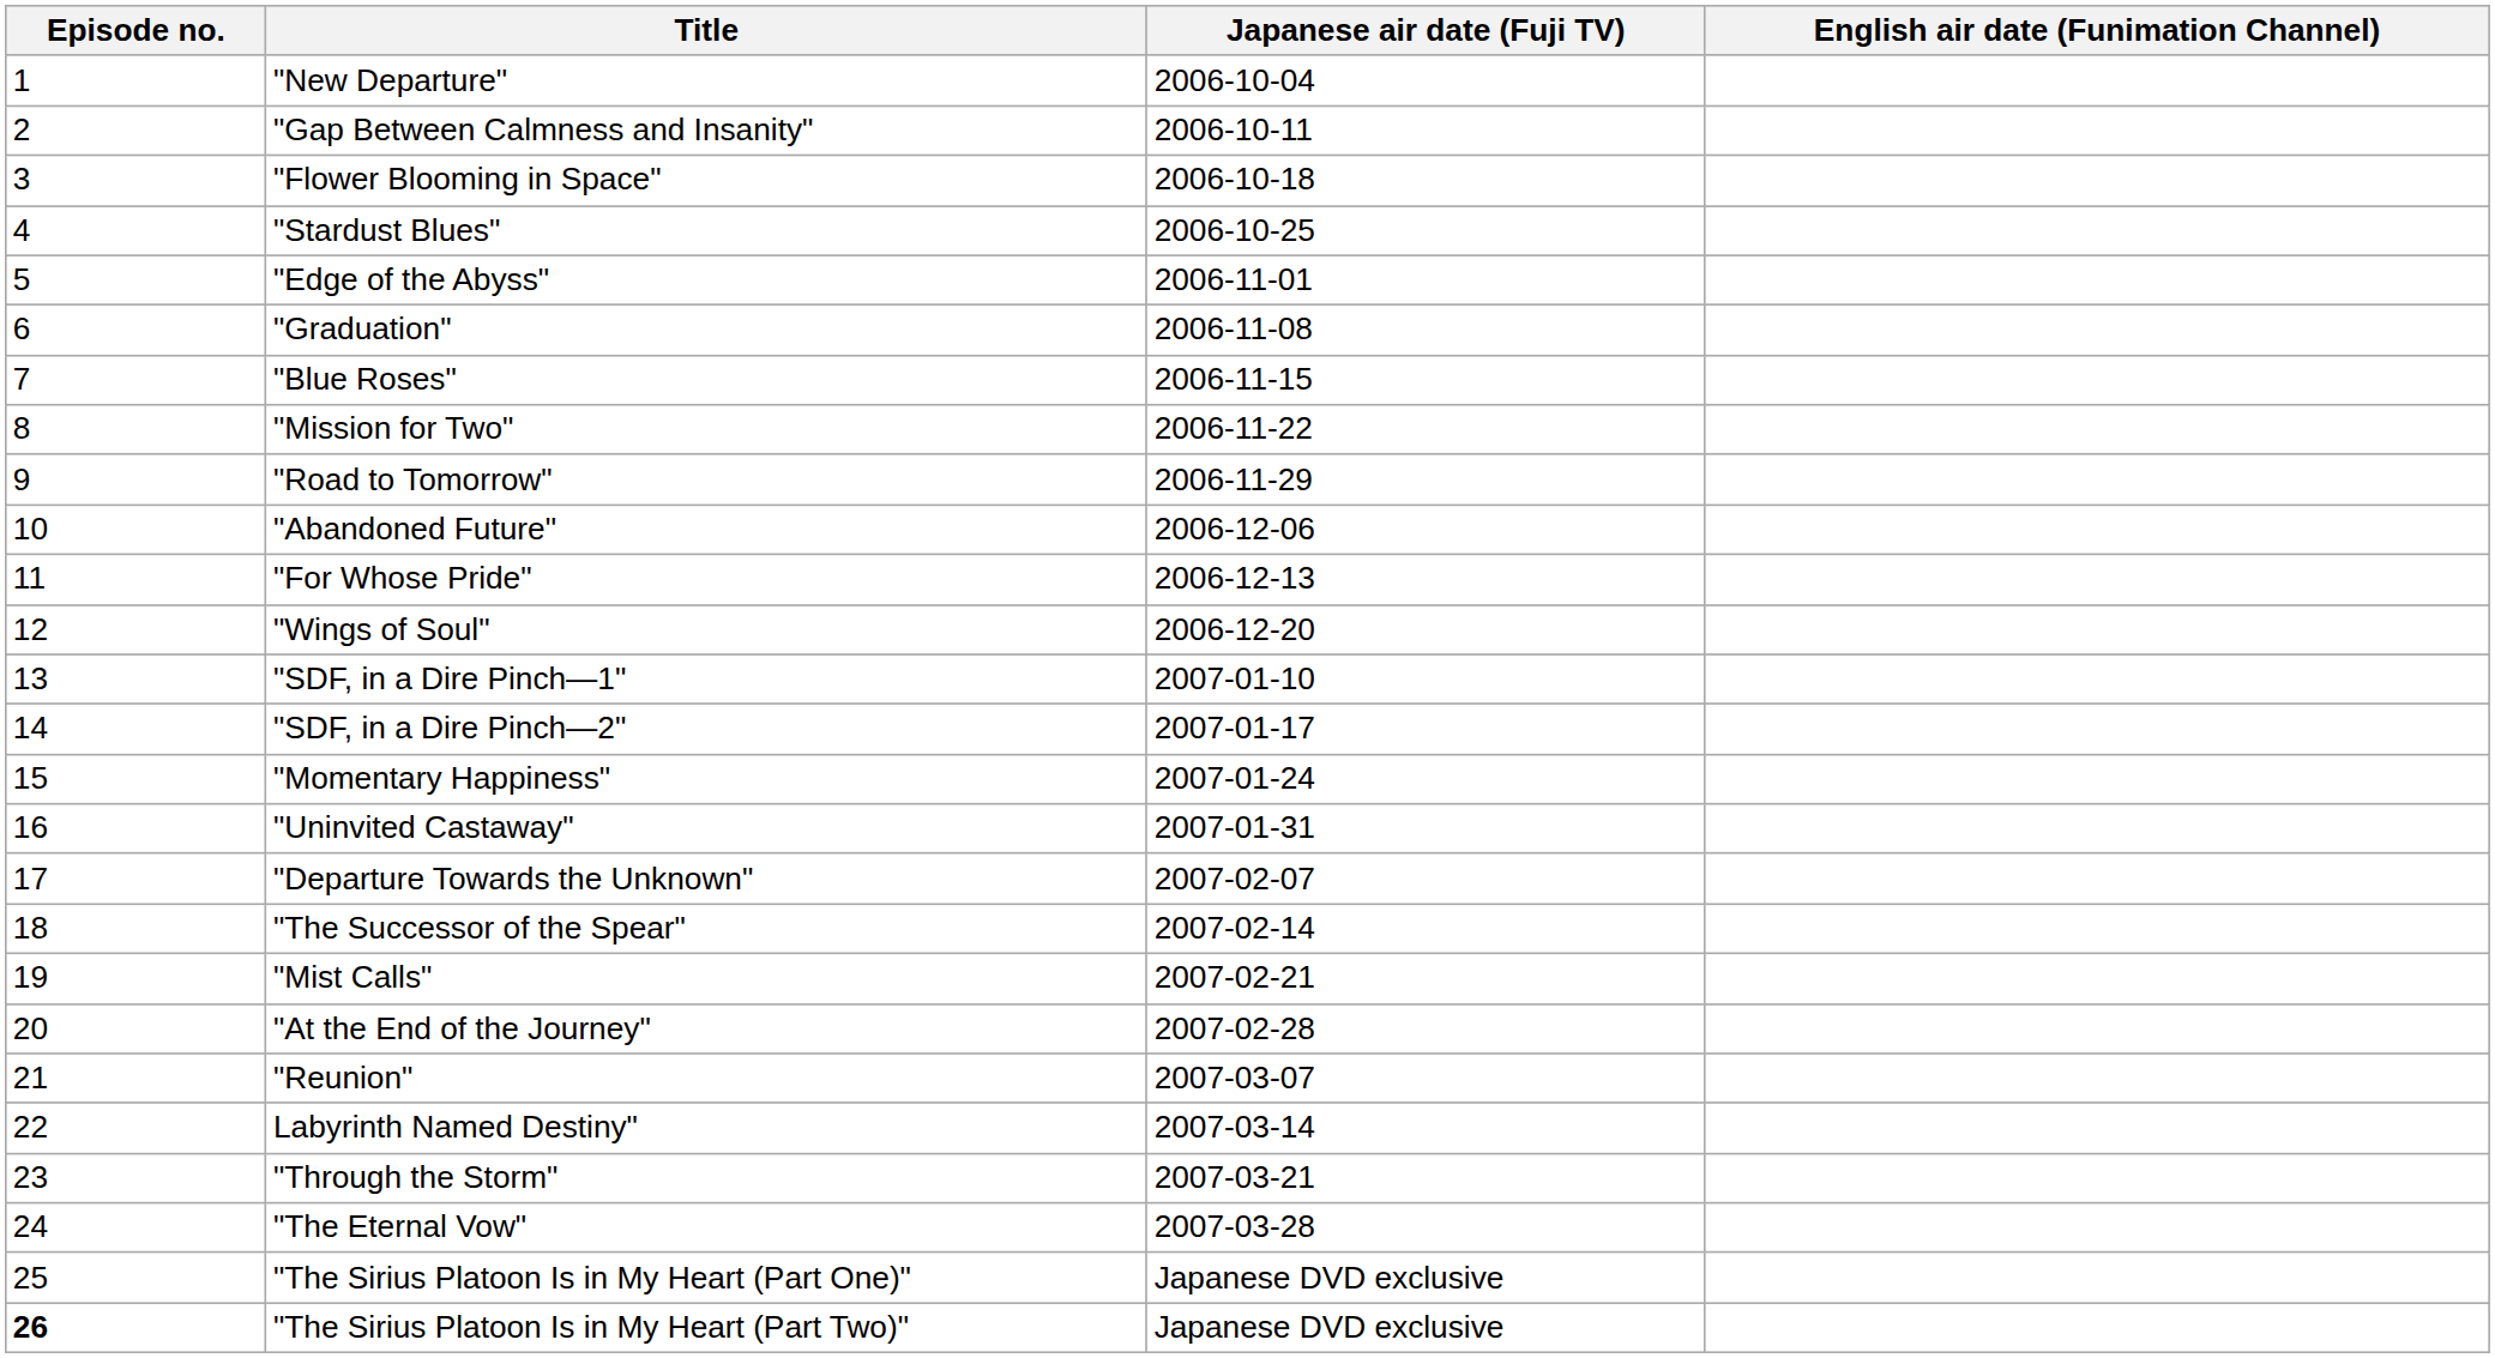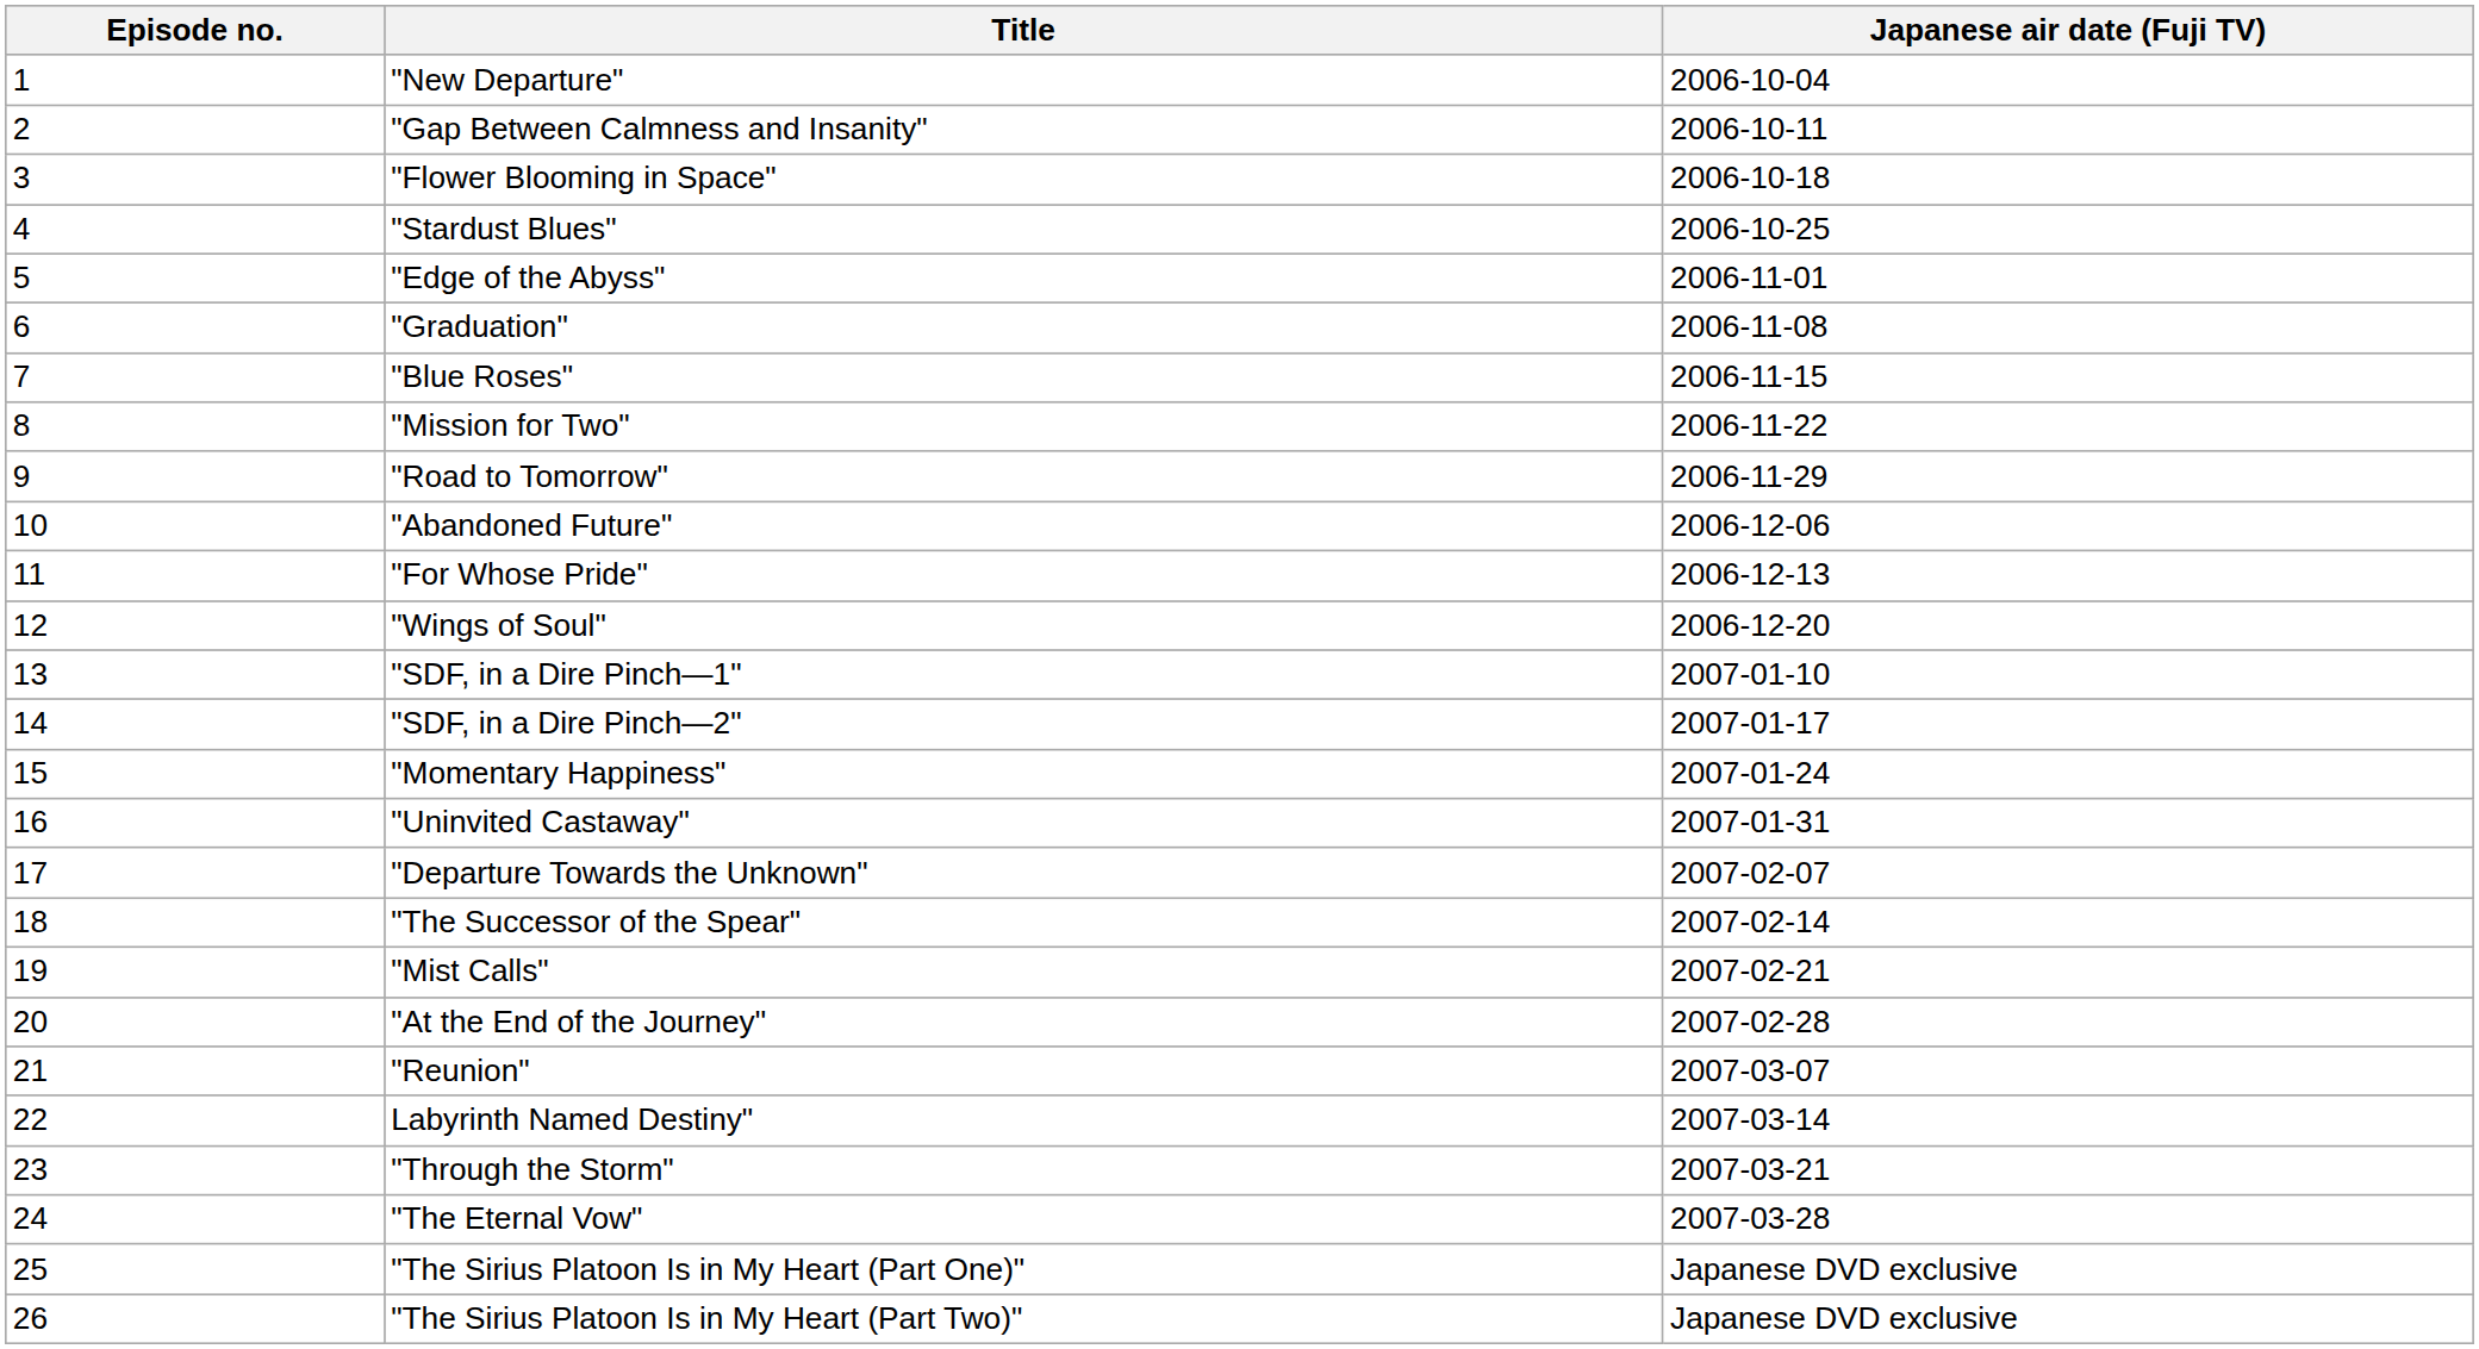- column: English air date (Funimation Channel)
"The Sirius Platoon Is in My Heart (Part Two)" | Episode no.: bold -> normal
